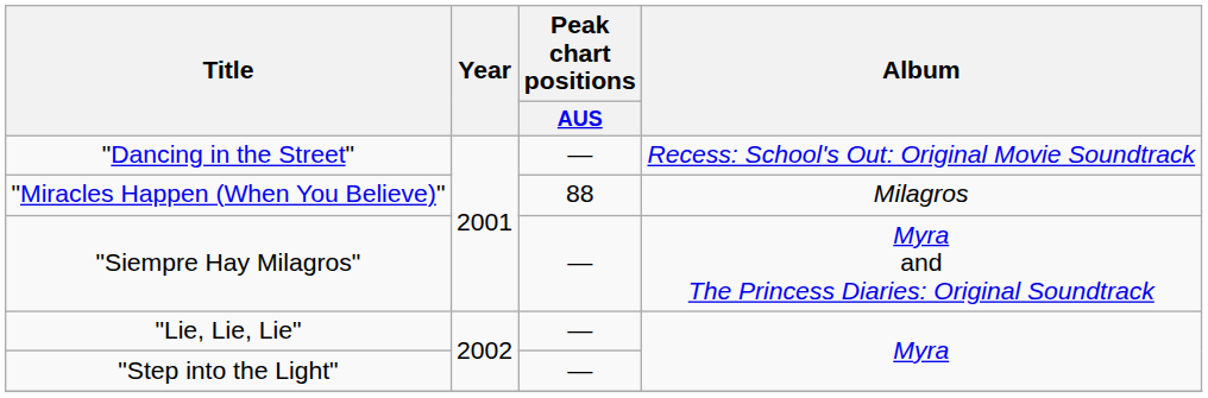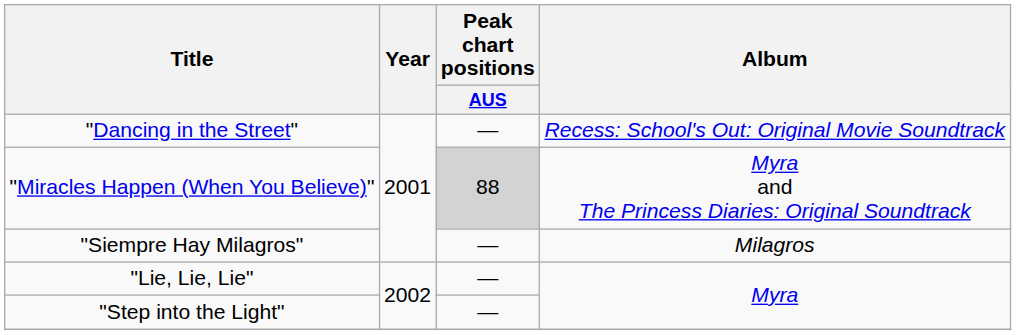"Miracles Happen (When You Believe)" | Peak chart positions / AUS: no background -> lightgrey background
"Miracles Happen (When You Believe)" | Album: Milagros -> Myra and The Princess Diaries: Original Soundtrack
"Siempre Hay Milagros" | Album: Myra and The Princess Diaries: Original Soundtrack -> Milagros
